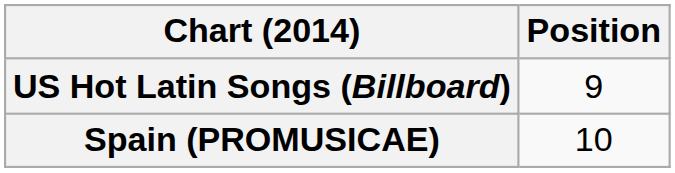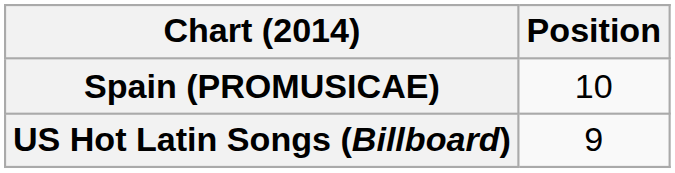rows swapped: Spain (PROMUSICAE) <-> US Hot Latin Songs (Billboard)
